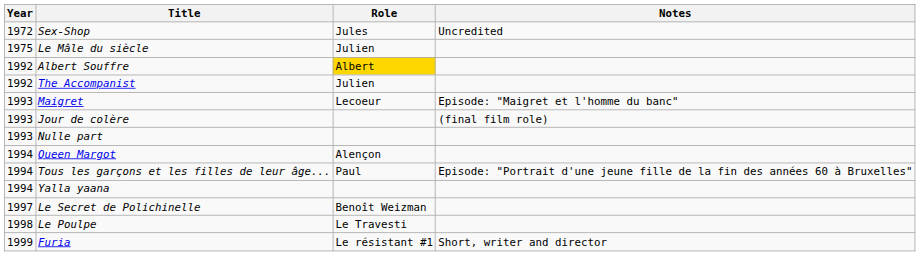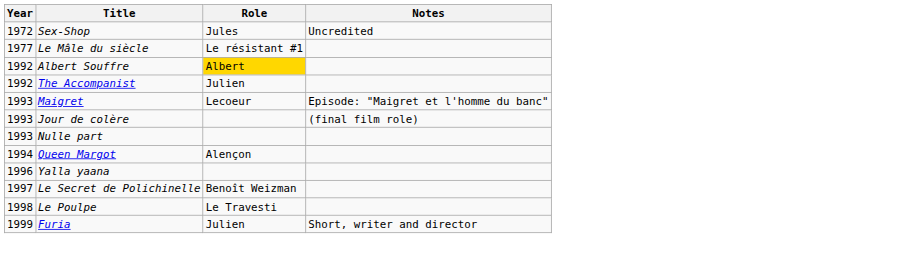Le Mâle du siècle | Year: 1975 -> 1977
Le Mâle du siècle | Role: Julien -> Le résistant #1
- row: 1994 | Tous les garçons et les filles de leur âge... | Paul | Episode: "Portrait d'une jeune fille de la fin des années 60 à Bruxelles"
Yalla yaana | Year: 1994 -> 1996
Furia | Role: Le résistant #1 -> Julien
